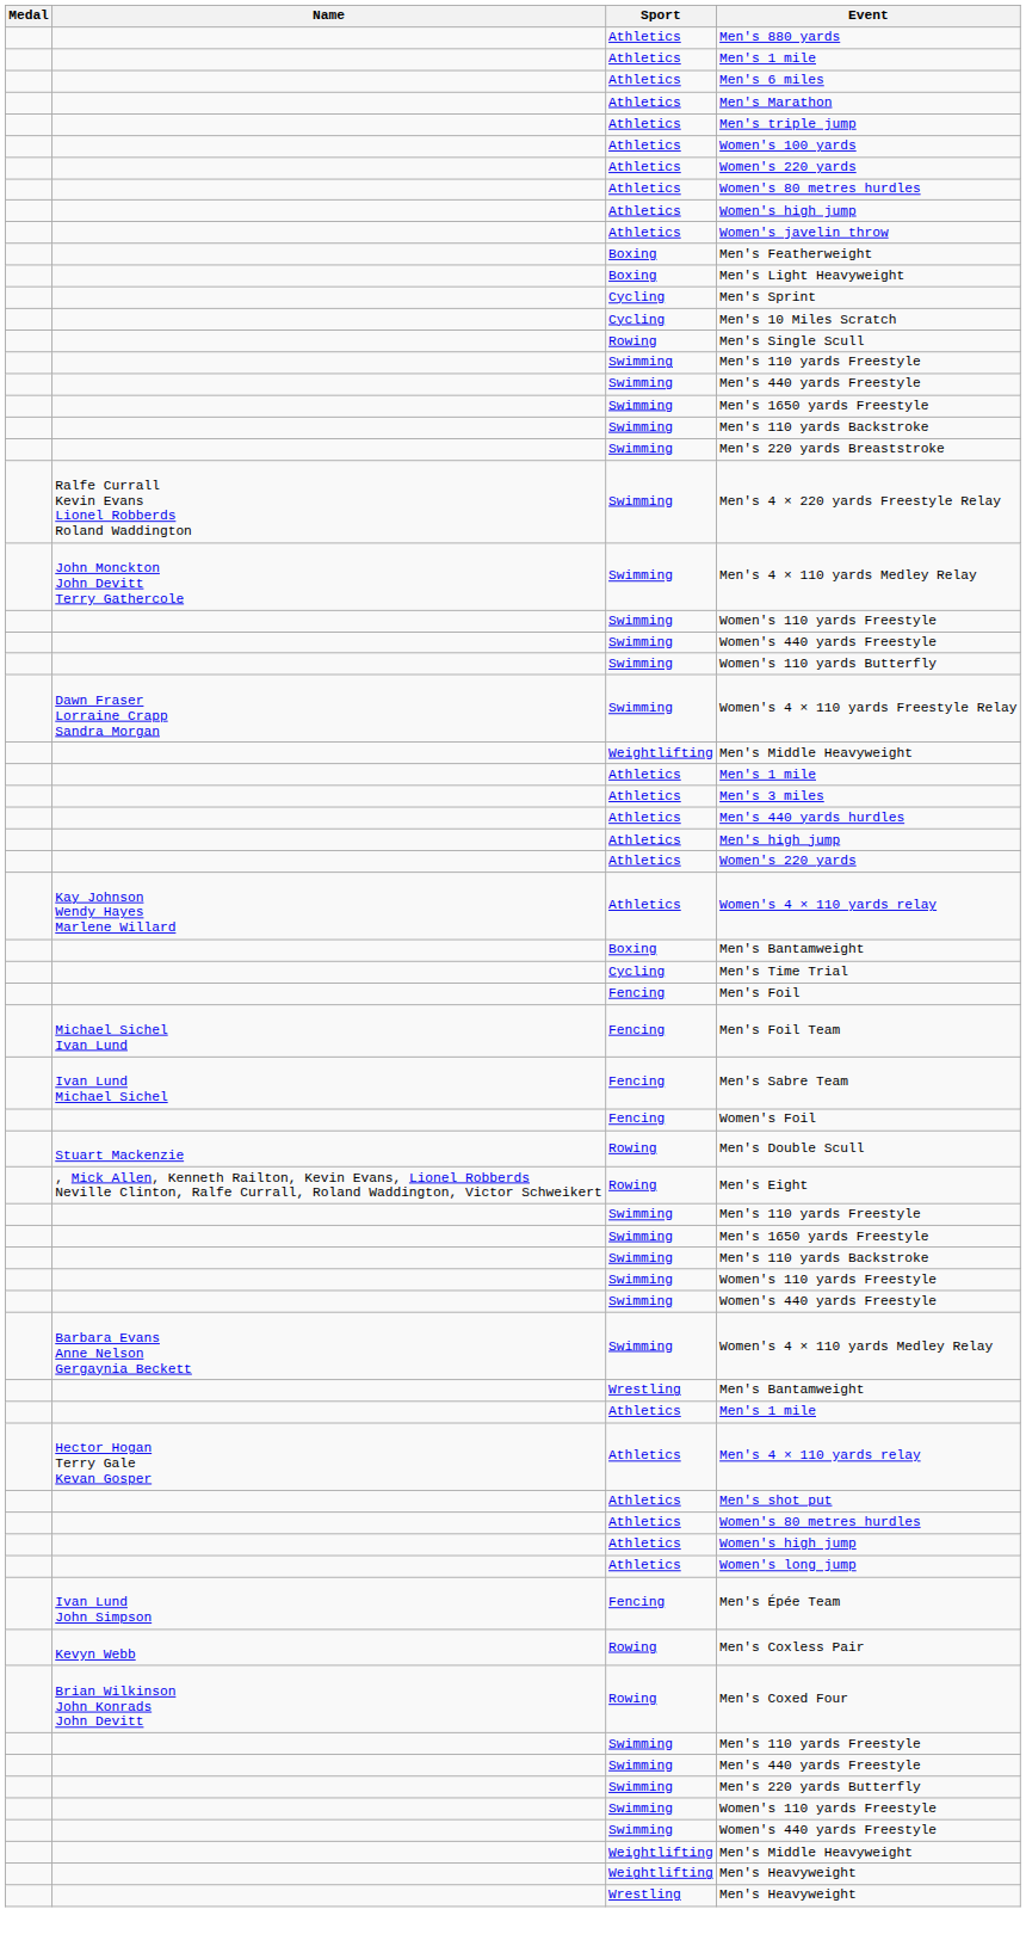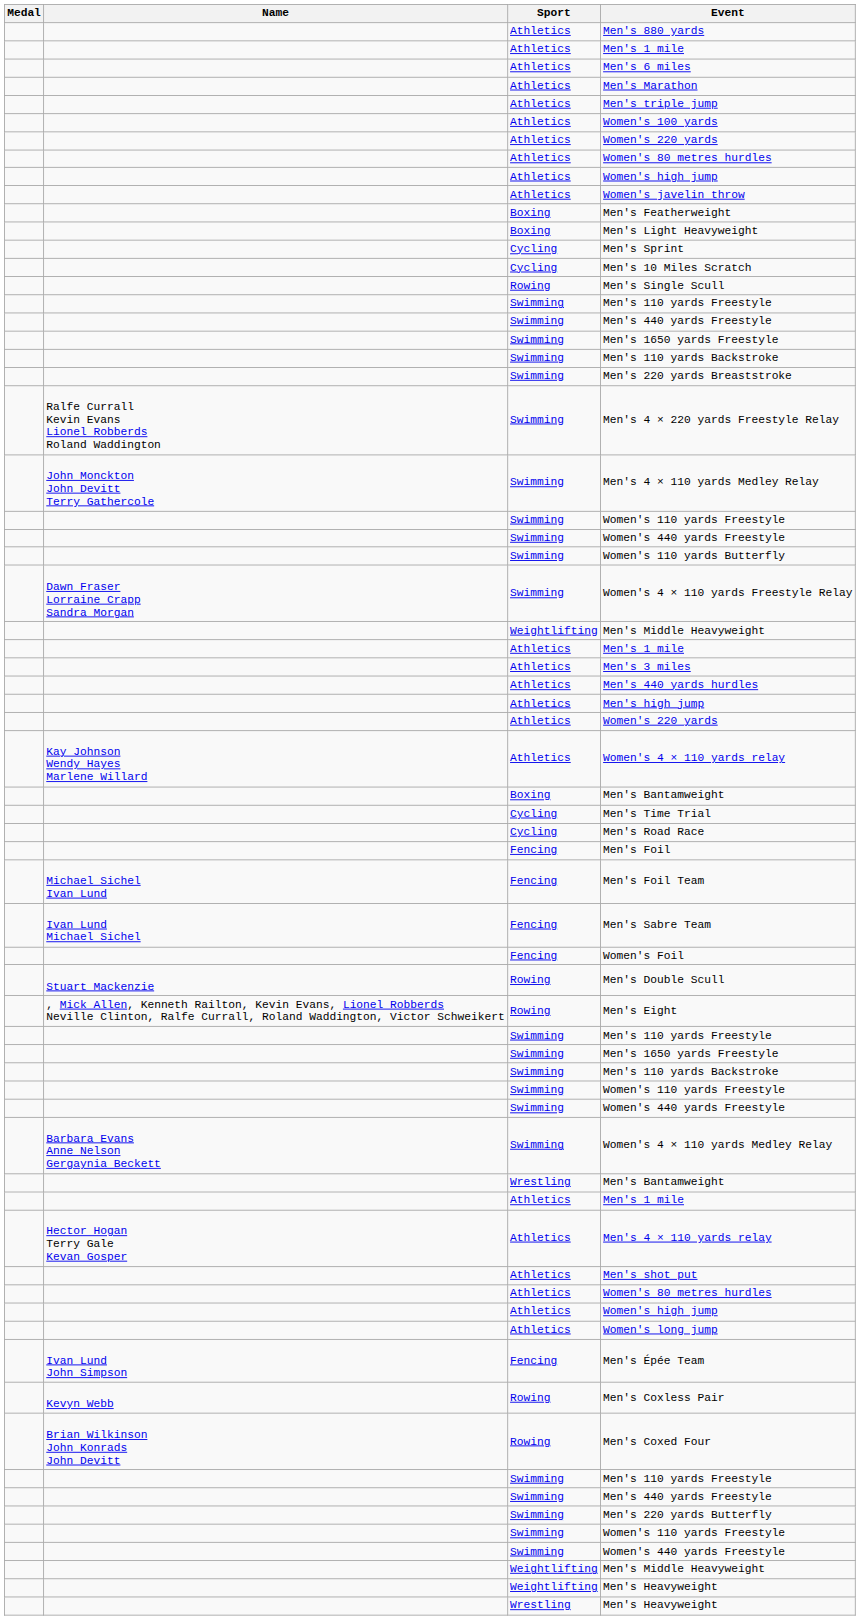+ row: Cycling | Men's Road Race
